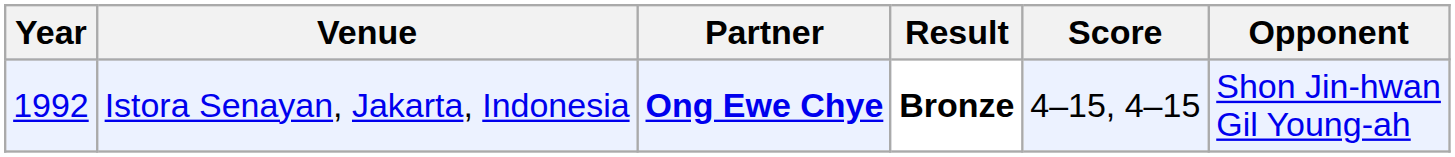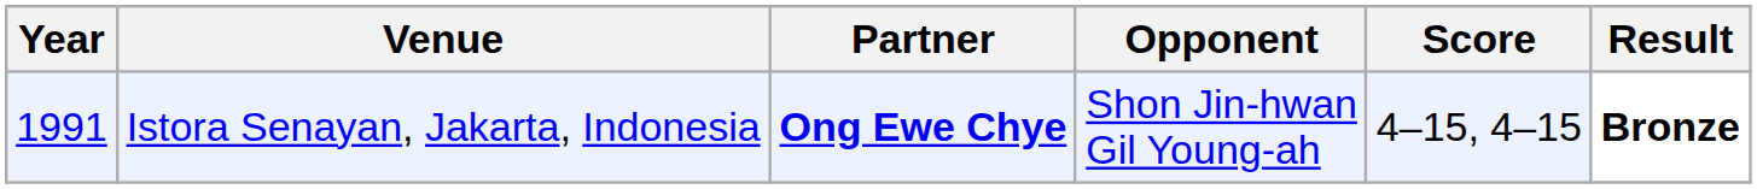columns swapped: Opponent <-> Result
Istora Senayan, Jakarta, Indonesia | Year: 1992 -> 1991
